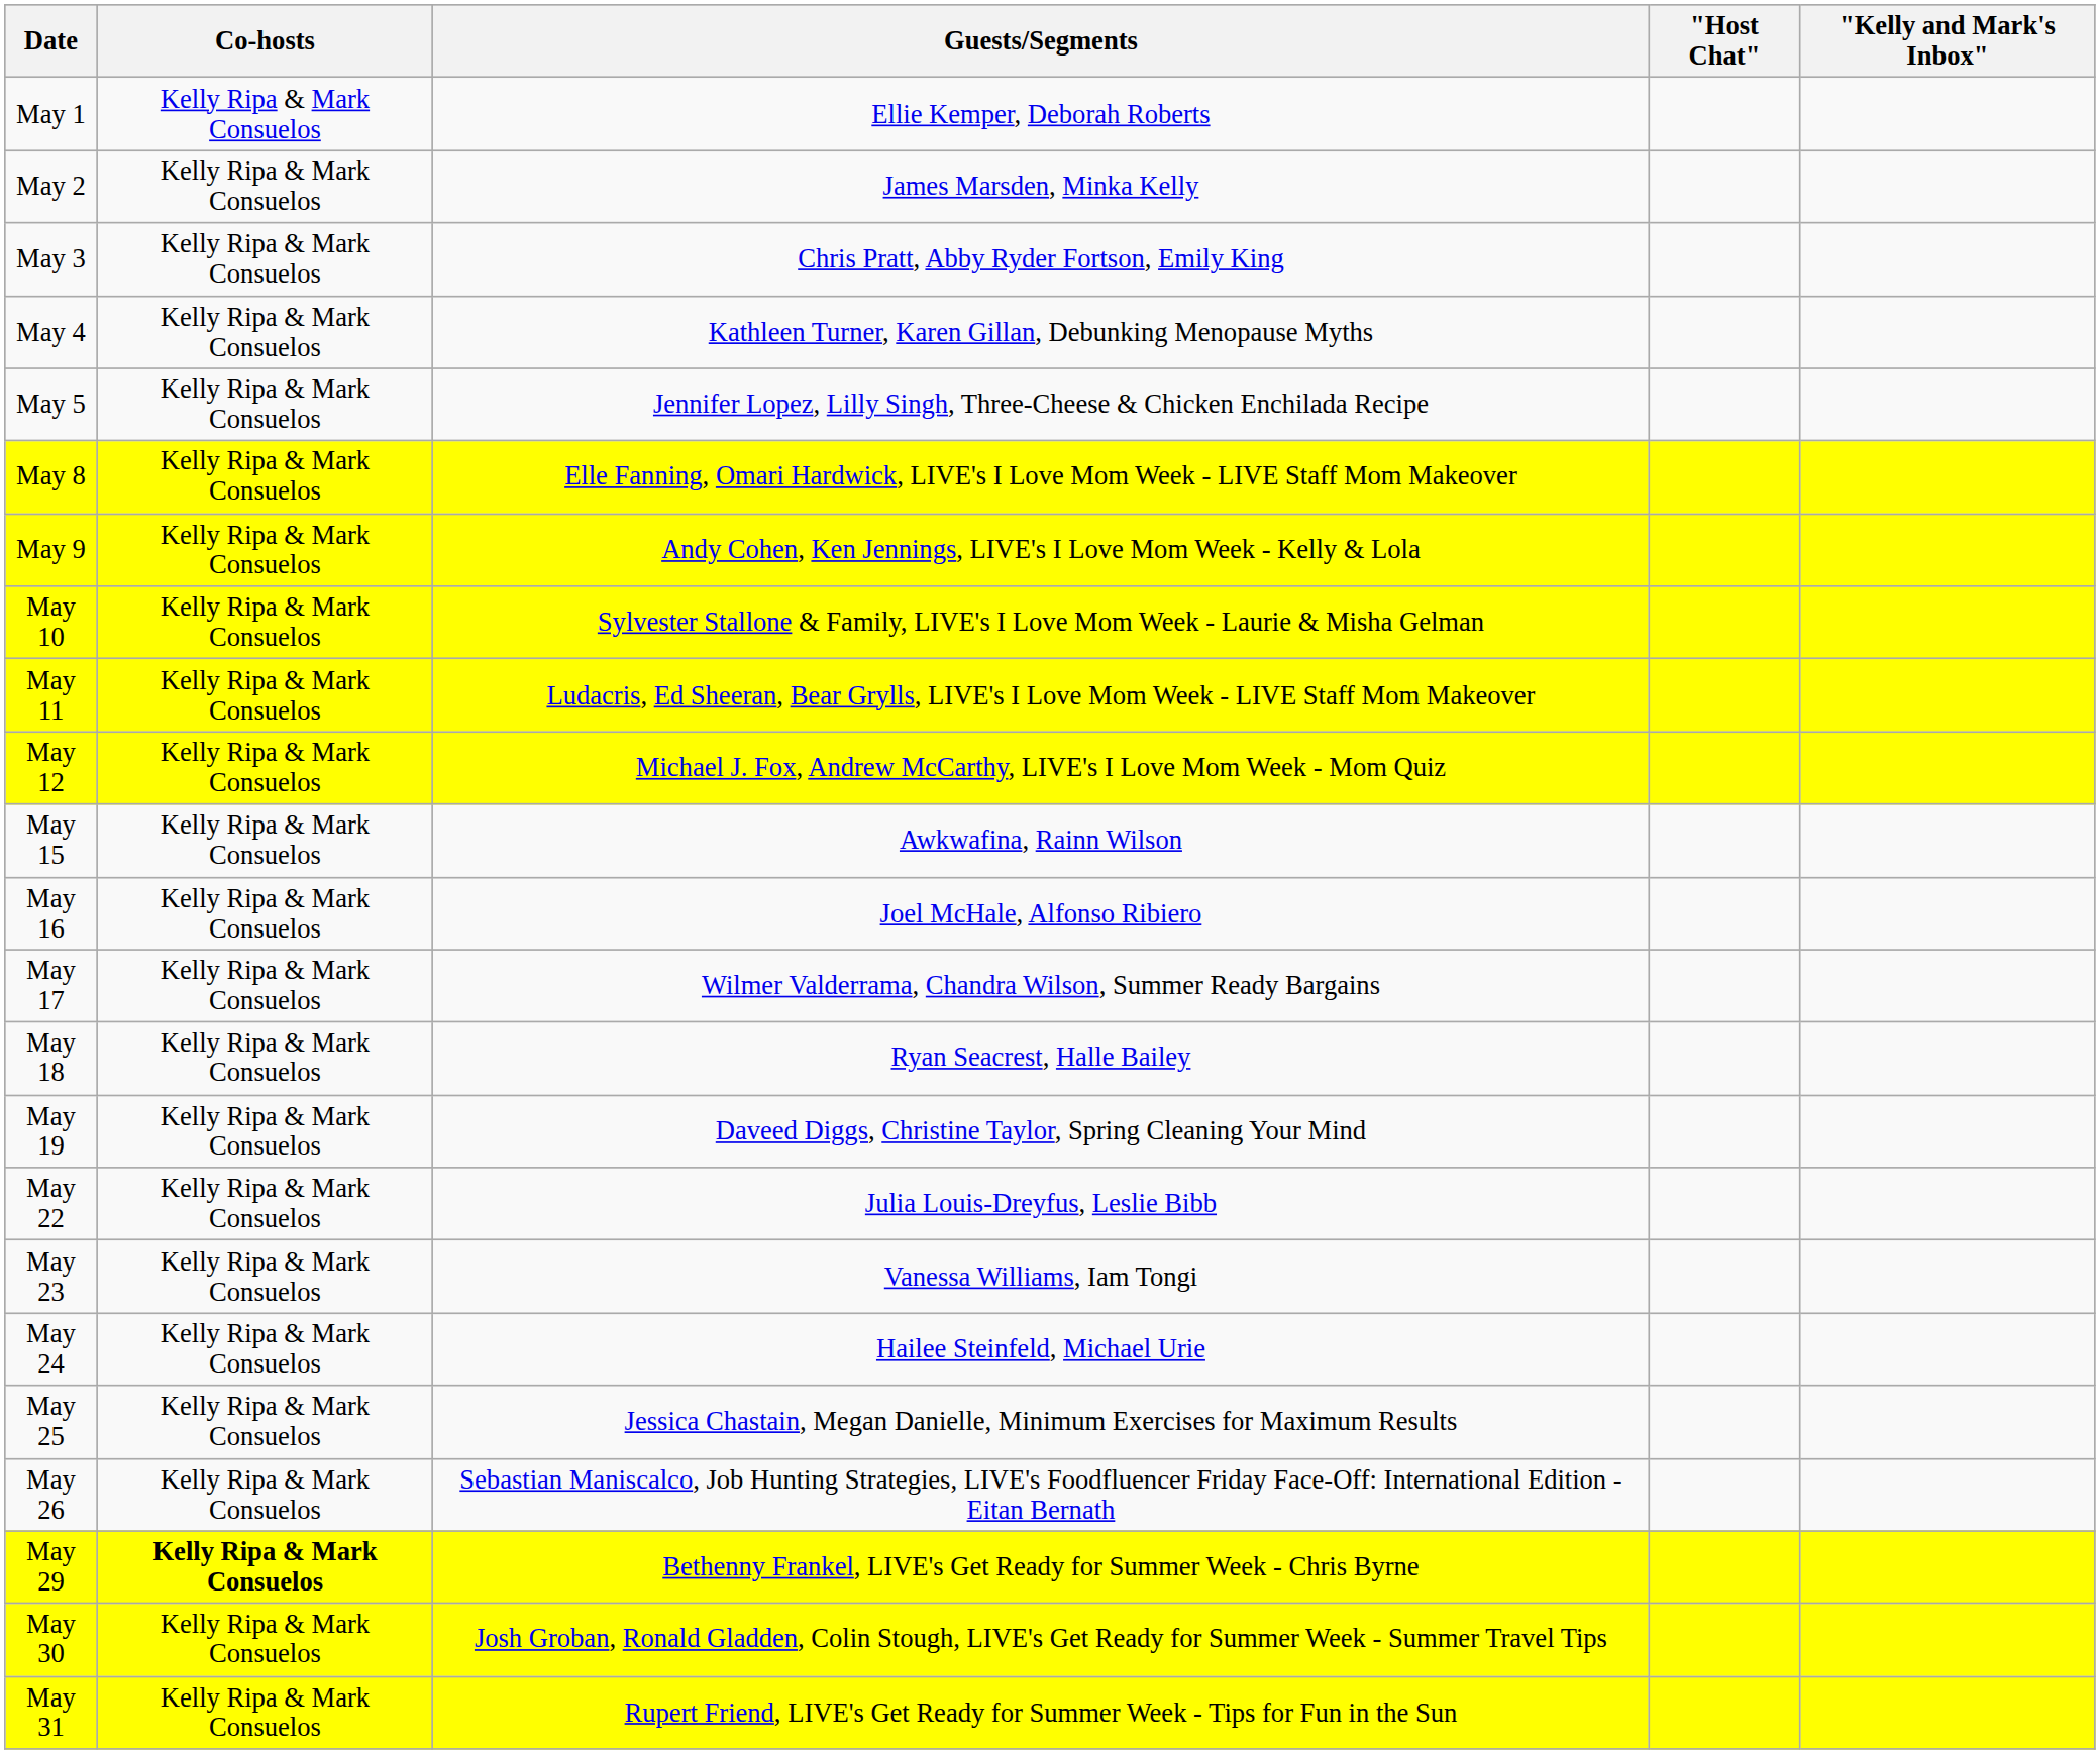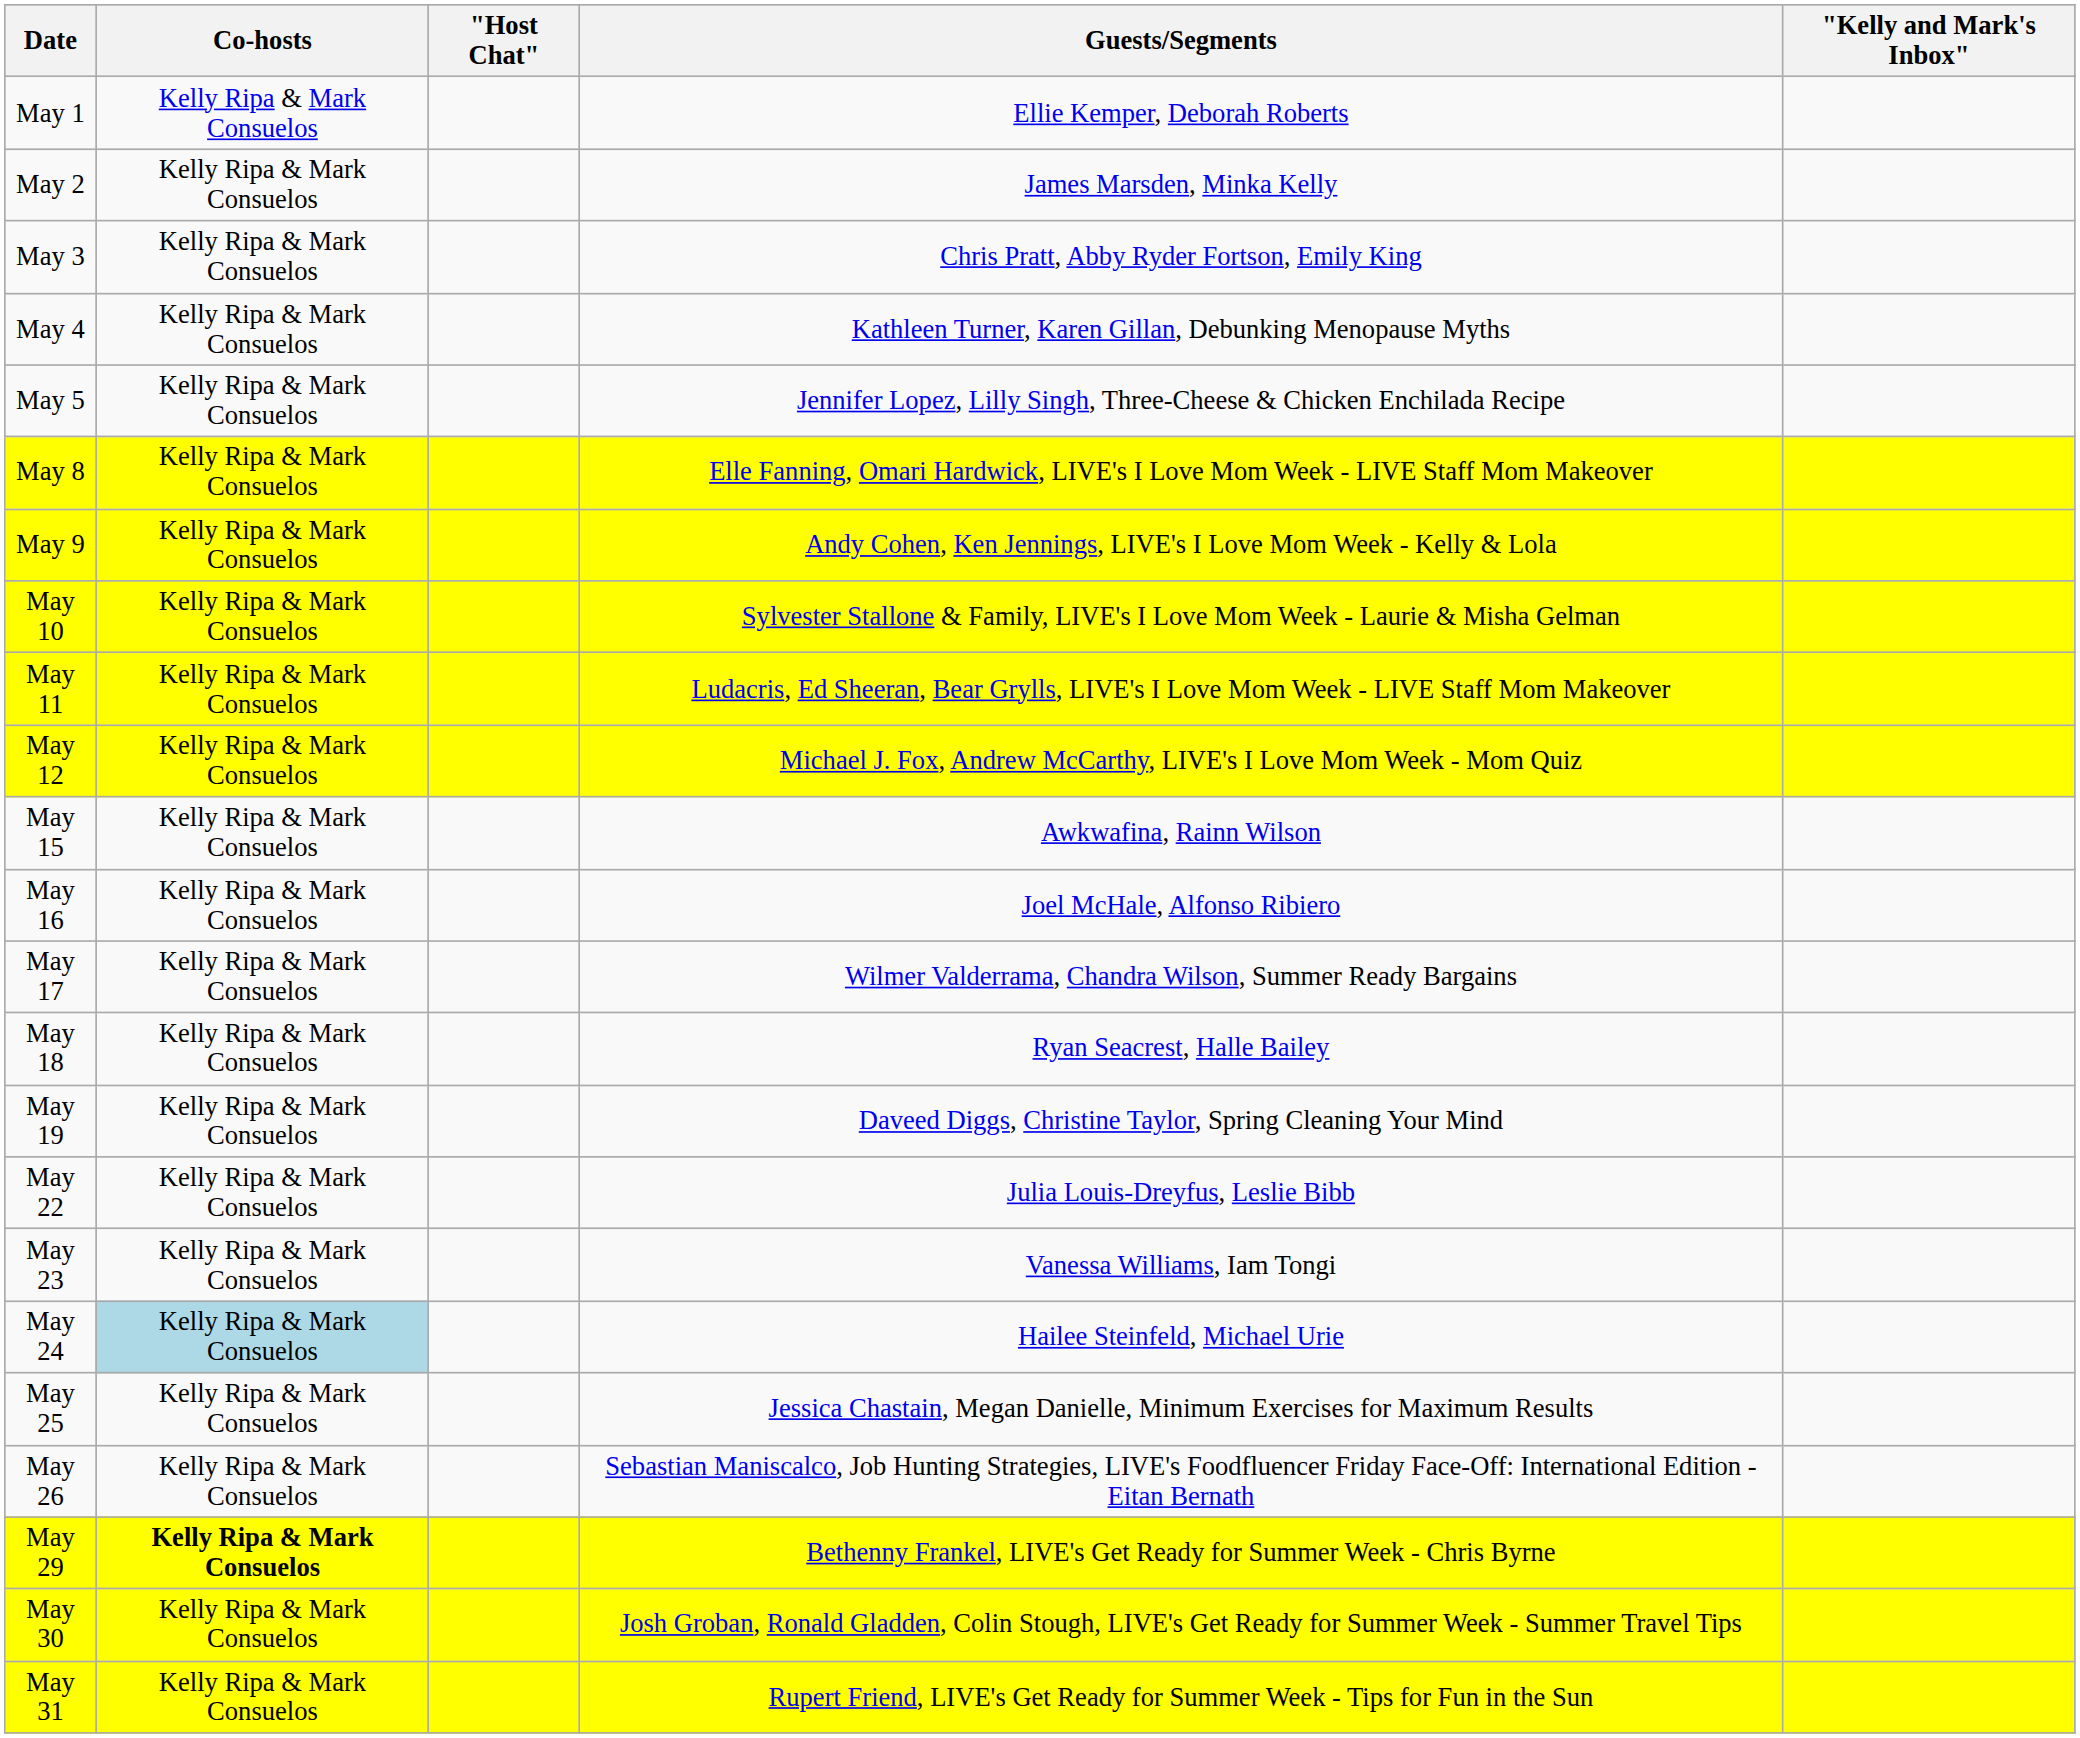columns swapped: "Host Chat" <-> Guests/Segments
May 24 | Co-hosts: no background -> lightblue background
